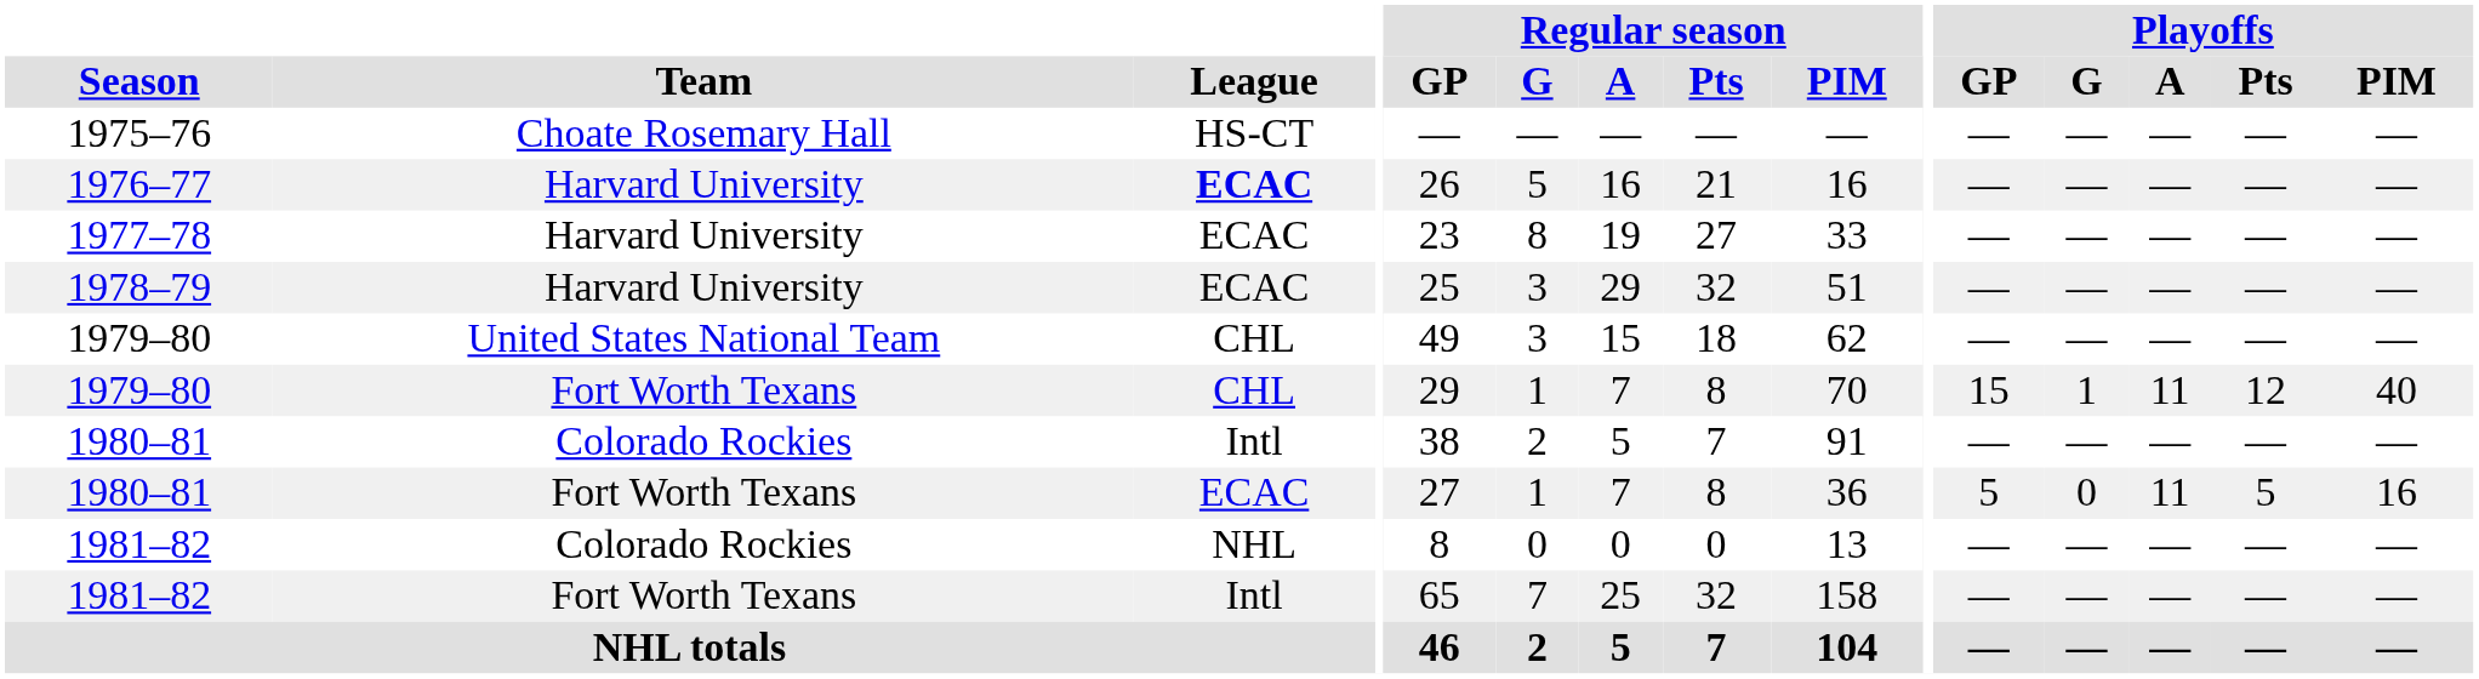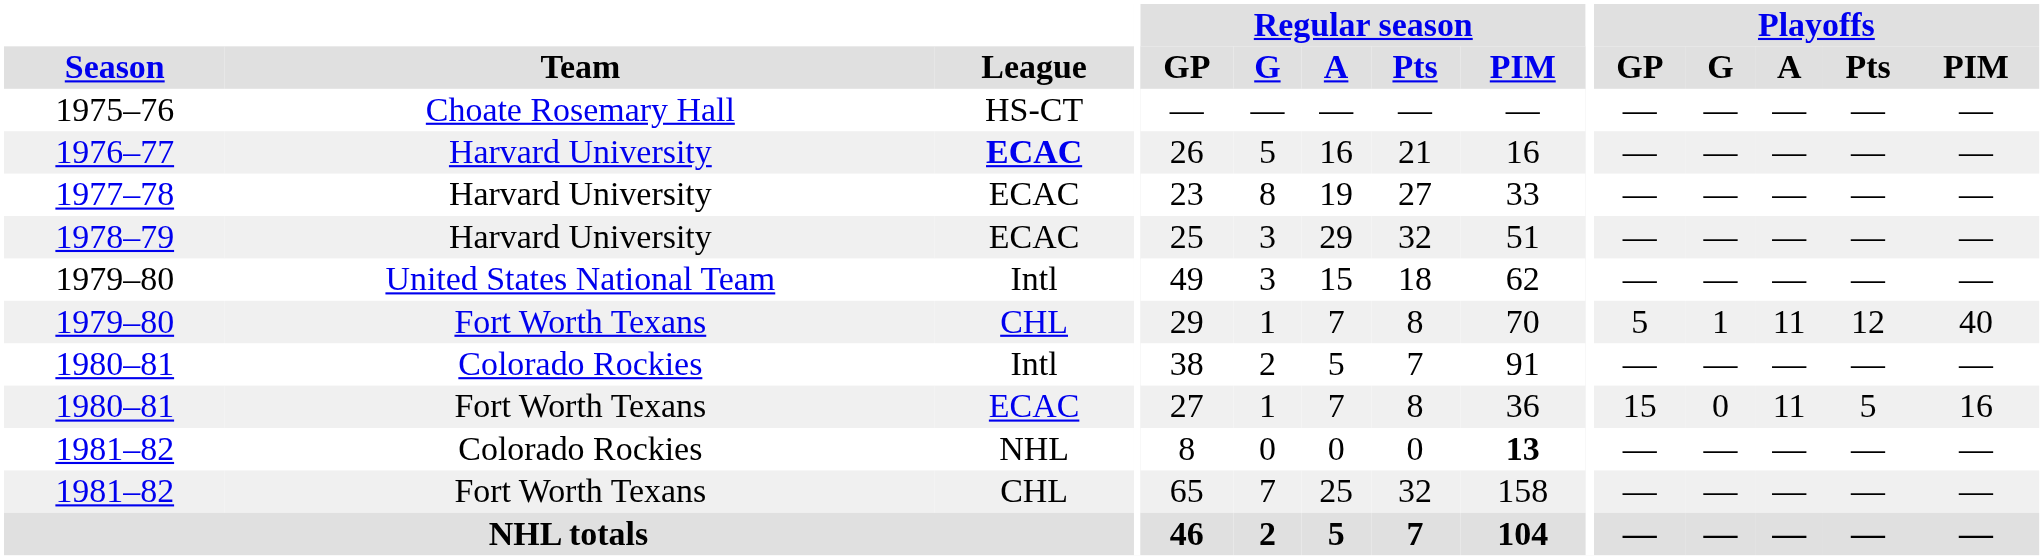1979–80 / United States National Team | League: CHL -> Intl
1979–80 / Fort Worth Texans | Playoffs / GP: 15 -> 5
1980–81 / Fort Worth Texans | Playoffs / GP: 5 -> 15
1981–82 / Colorado Rockies | Regular season / PIM: normal -> bold
1981–82 / Fort Worth Texans | League: Intl -> CHL
